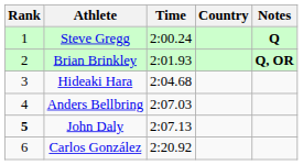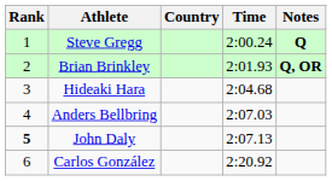columns swapped: Country <-> Time
